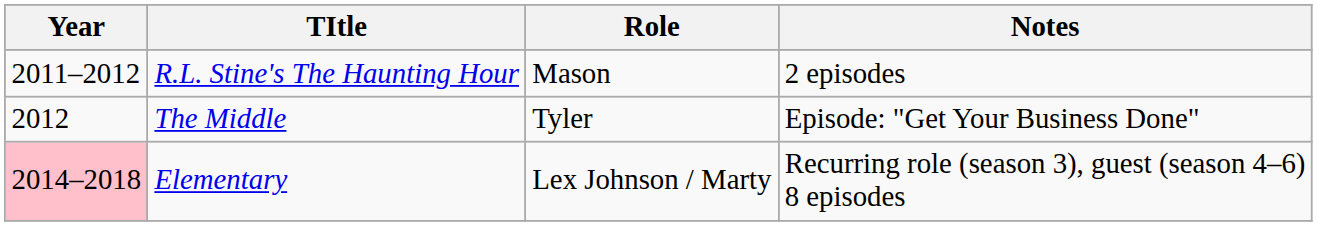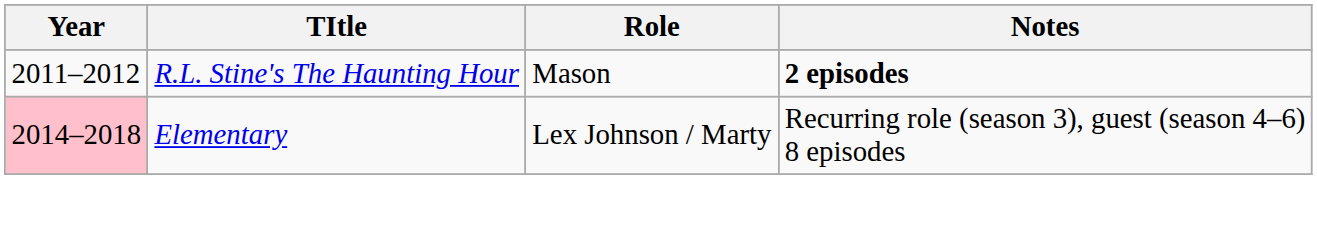R.L. Stine's The Haunting Hour | Notes: normal -> bold
- row: 2012 | The Middle | Tyler | Episode: "Get Your Business Done"
